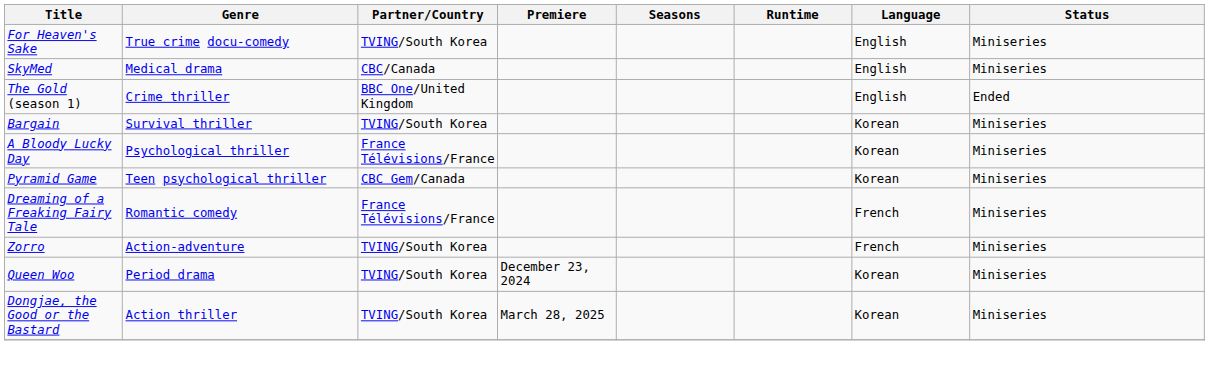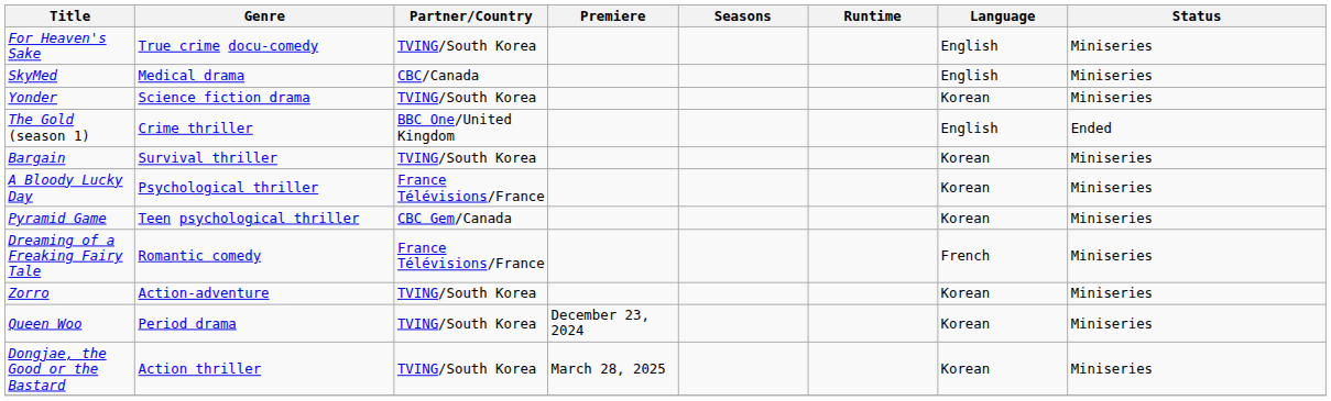+ row: Yonder | Science fiction drama | TVING/South Korea | Korean | Miniseries
Zorro | Language: French -> Korean
